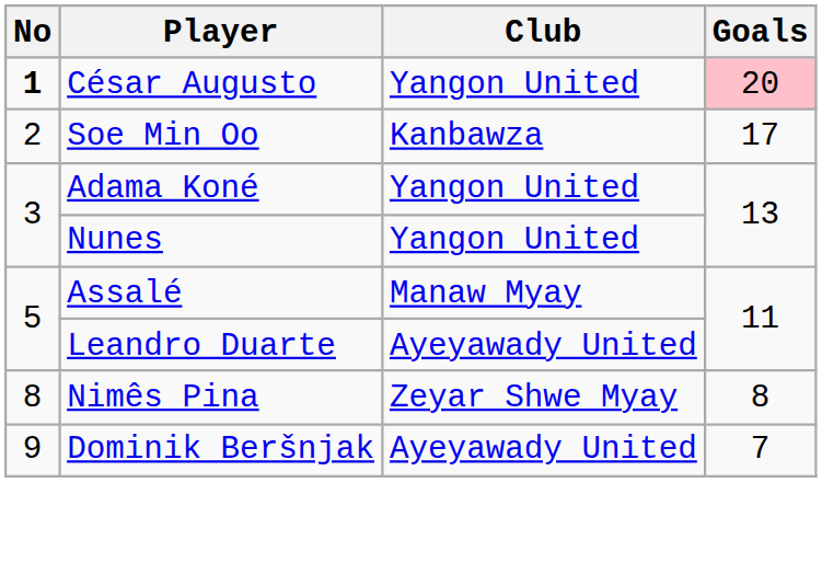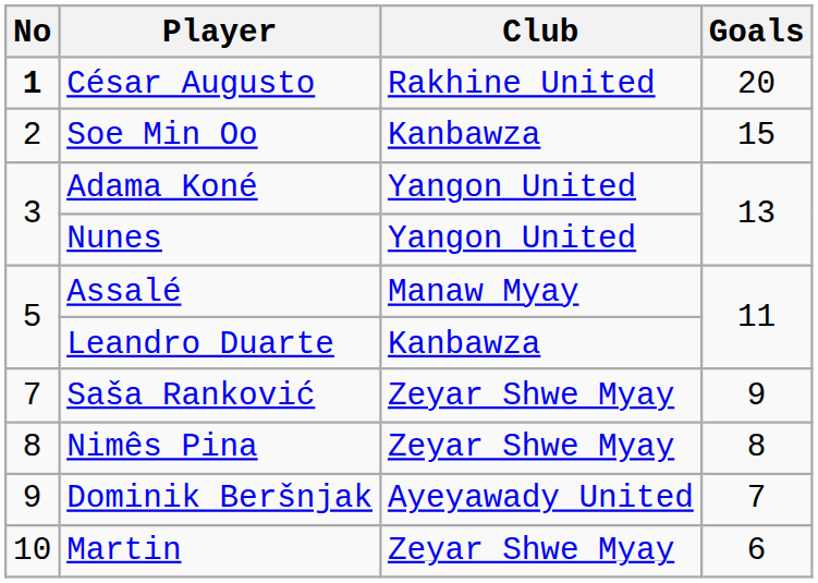César Augusto | Club: Yangon United -> Rakhine United
César Augusto | Goals: pink background -> no background
Soe Min Oo | Goals: 17 -> 15
Leandro Duarte | Club: Ayeyawady United -> Kanbawza
+ row: 7 | Saša Ranković | Zeyar Shwe Myay | 9
+ row: 10 | Martin | Zeyar Shwe Myay | 6
